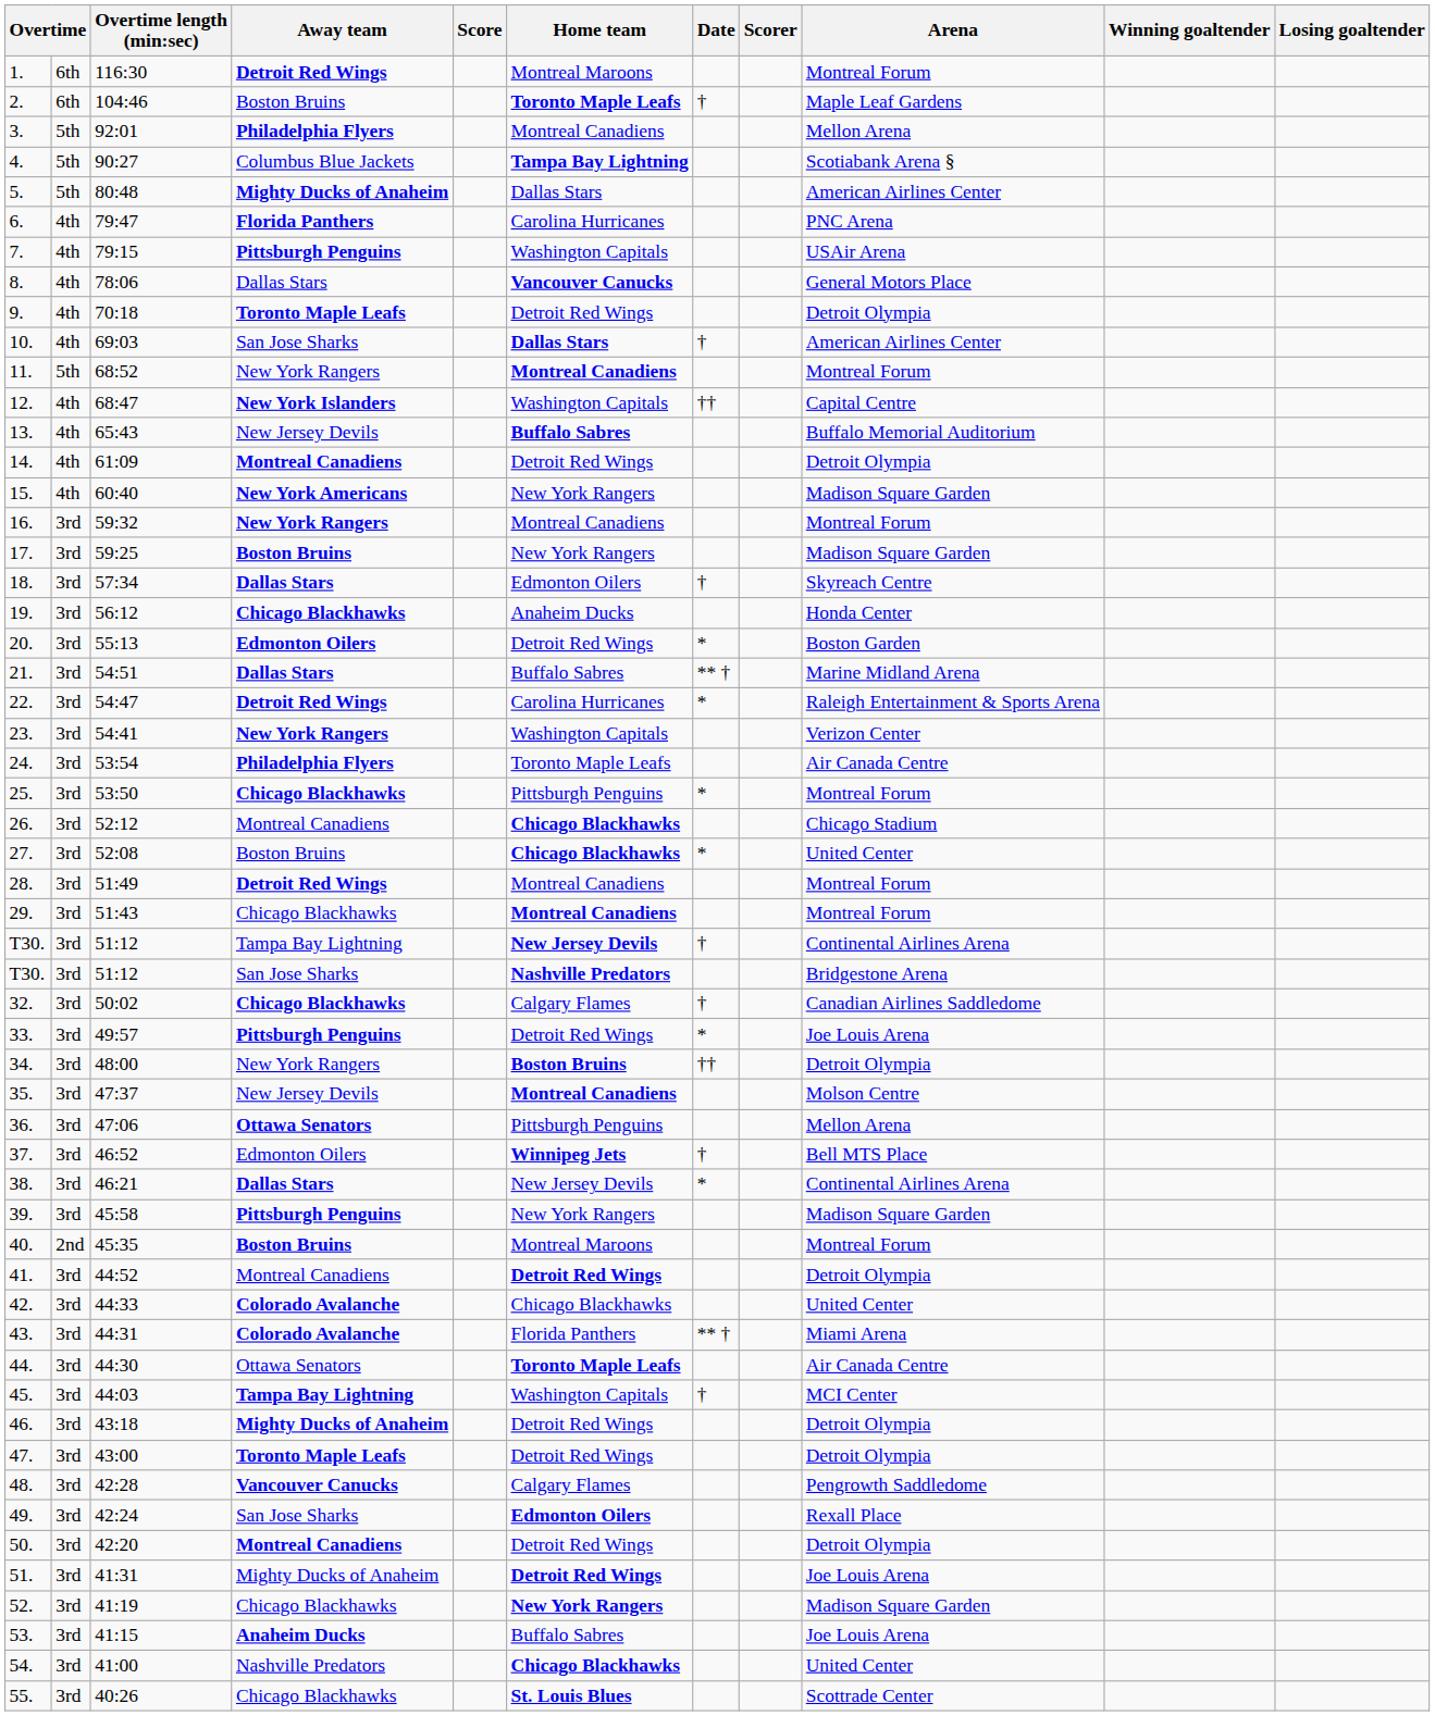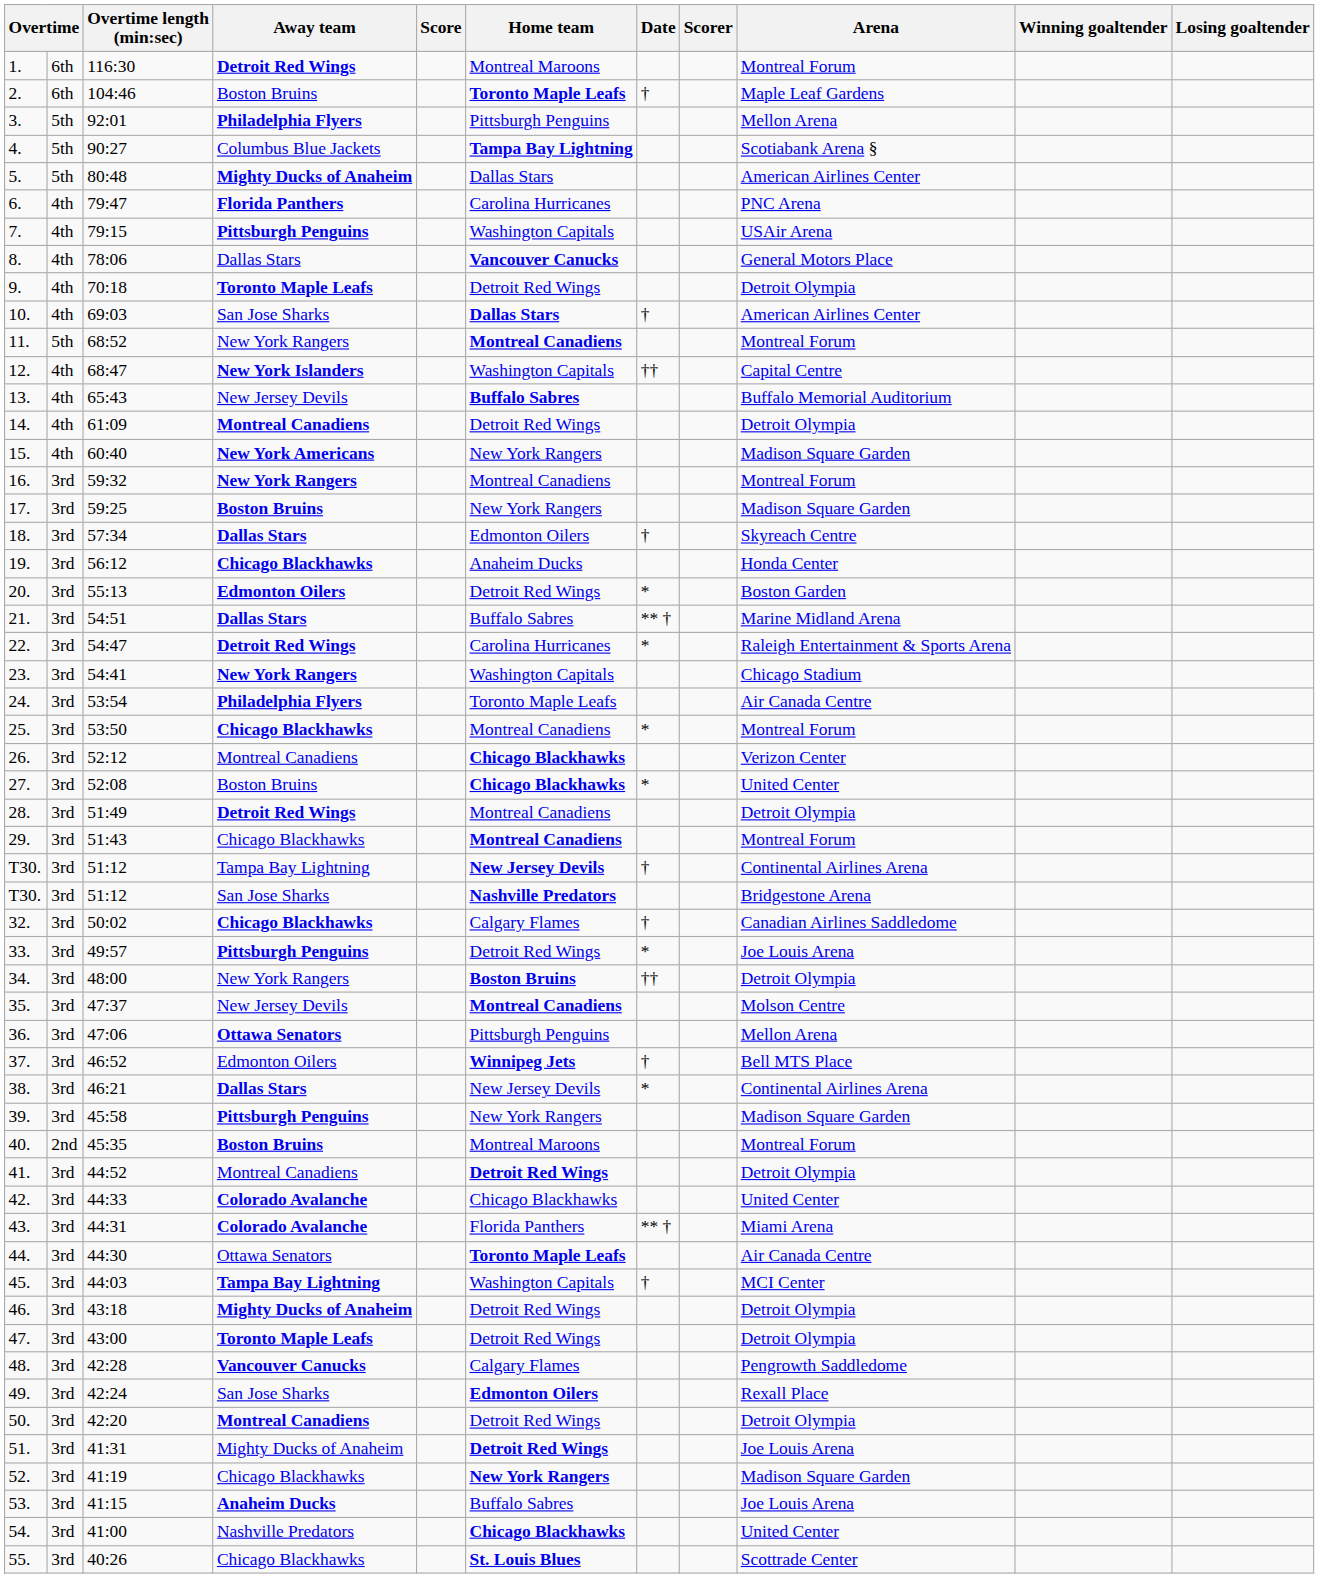3. | Home team: Montreal Canadiens -> Pittsburgh Penguins
23. | Arena: Verizon Center -> Chicago Stadium
25. | Home team: Pittsburgh Penguins -> Montreal Canadiens
26. | Arena: Chicago Stadium -> Verizon Center
28. | Arena: Montreal Forum -> Detroit Olympia
